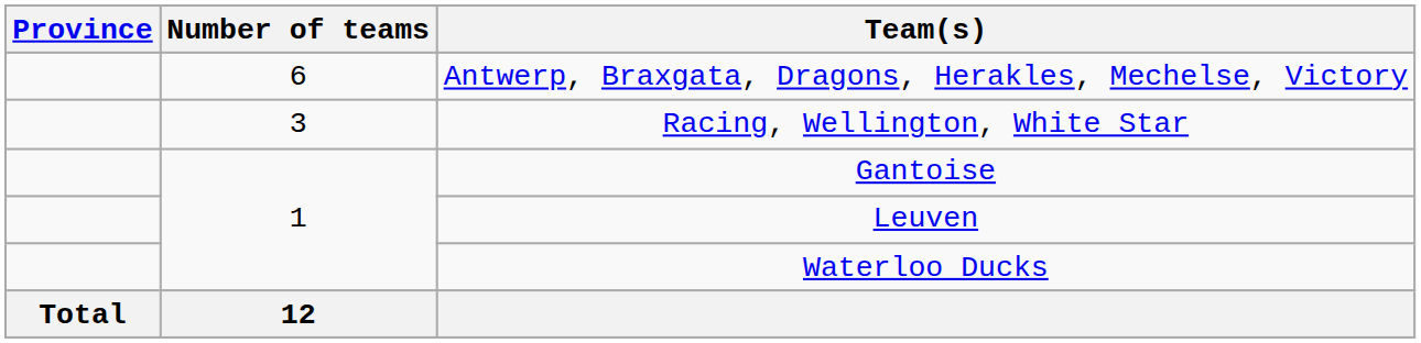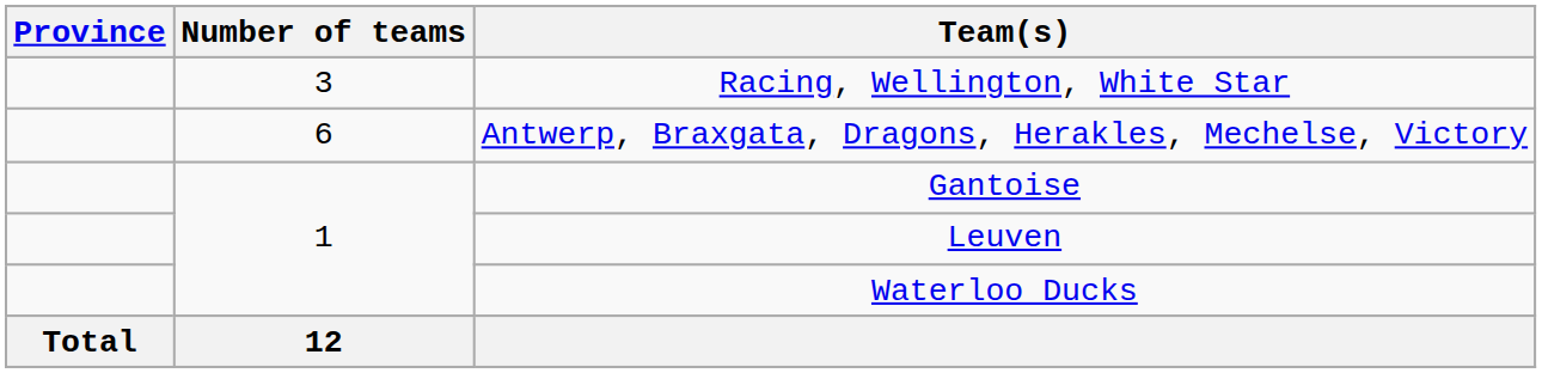rows swapped: Antwerp, Braxgata, Dragons, Herakles, Mechelse, Victory <-> Racing, Wellington, White Star
